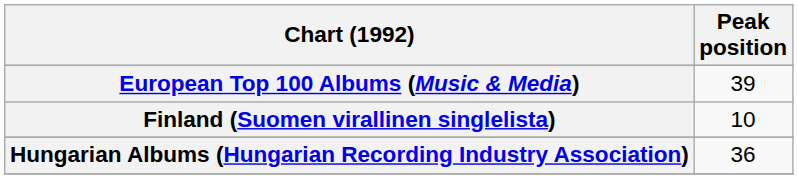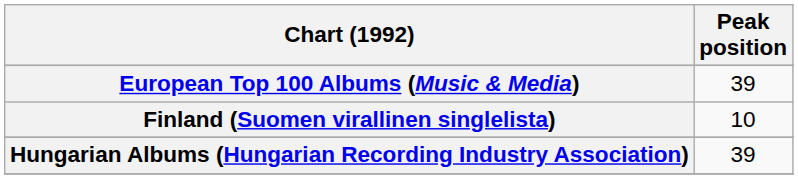Hungarian Albums (Hungarian Recording Industry Association) | Peak position: 36 -> 39
